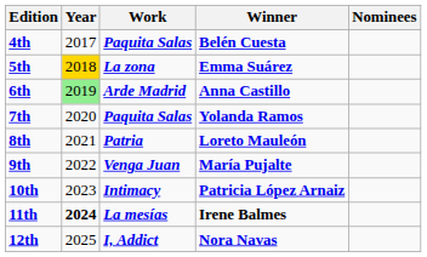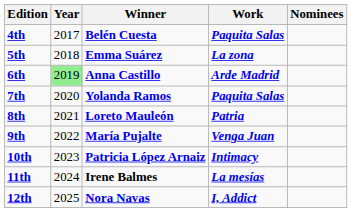columns swapped: Winner <-> Work
5th | Year: gold background -> no background
11th | Year: bold -> normal
